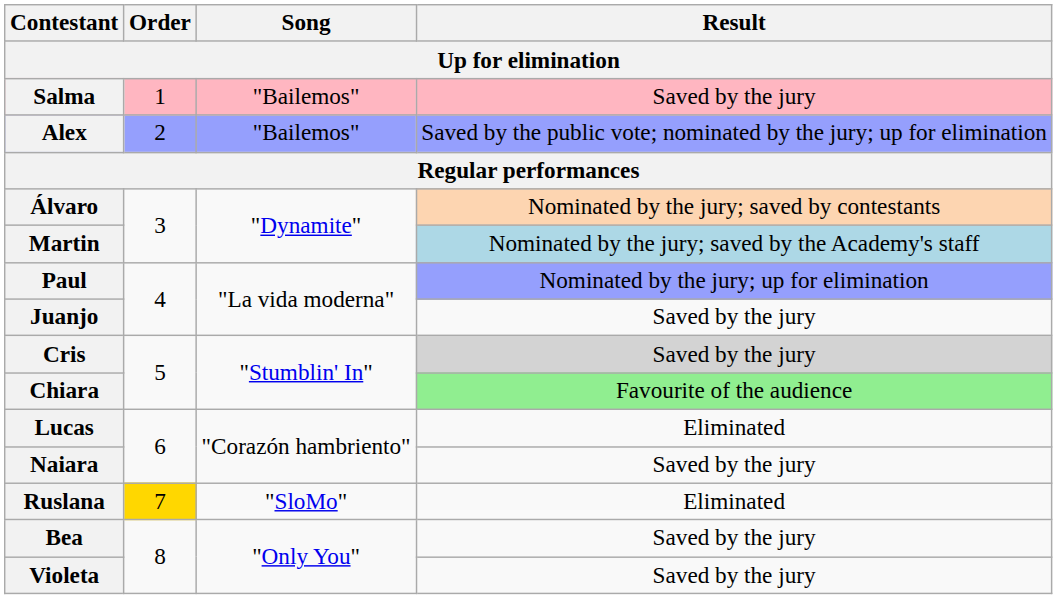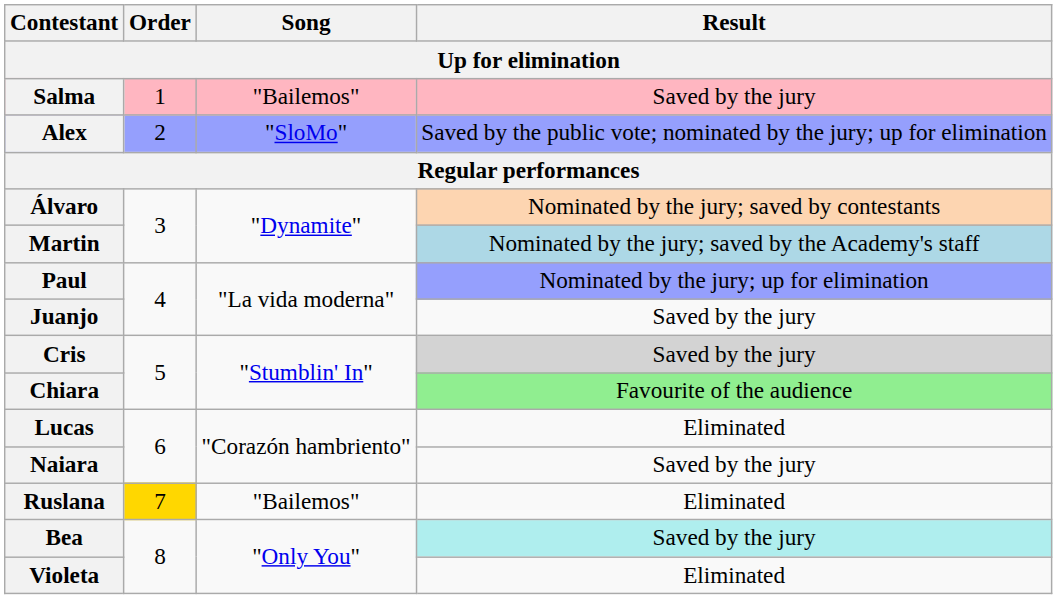Alex | Song: "Bailemos" -> "SloMo"
Ruslana | Song: "SloMo" -> "Bailemos"
Bea | Result: no background -> paleturquoise background
Violeta | Result: Saved by the jury -> Eliminated
